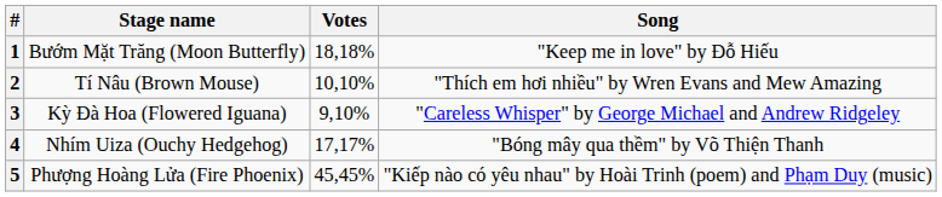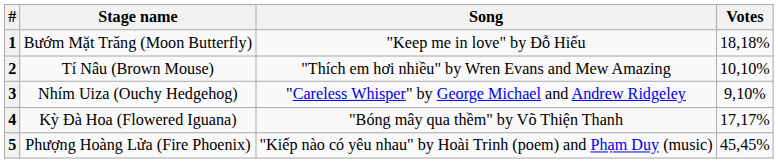columns swapped: Song <-> Votes
3 | Stage name: Kỳ Đà Hoa (Flowered Iguana) -> Nhím Uiza (Ouchy Hedgehog)
4 | Stage name: Nhím Uiza (Ouchy Hedgehog) -> Kỳ Đà Hoa (Flowered Iguana)
